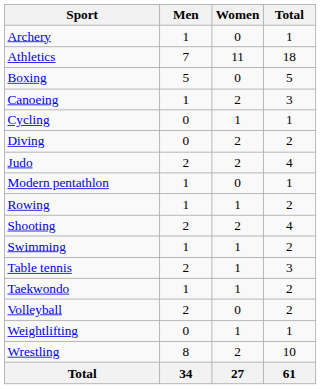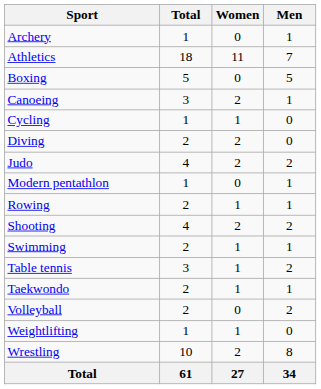columns swapped: Men <-> Total
